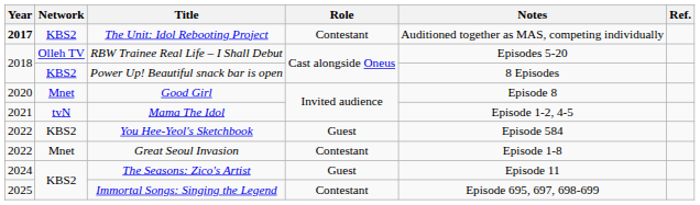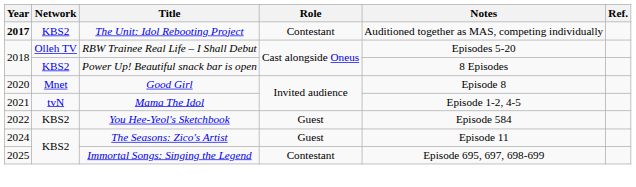- row: 2022 | Mnet | Great Seoul Invasion | Contestant | Episode 1-8
